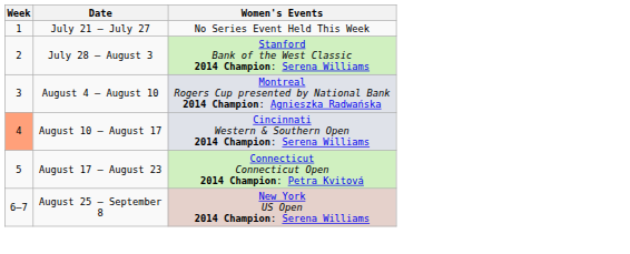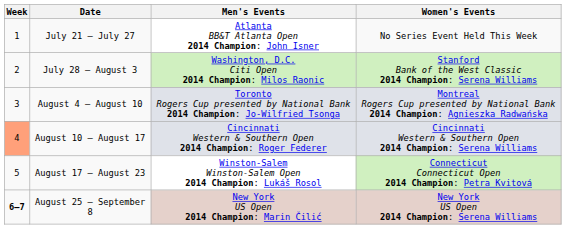+ column: Men's Events | Atlanta BB&T Atlanta Open 2014 Champion: John Isner | Washington, D.C. Citi Open 2014 Champion: Milos Raonic | Toronto Rogers Cup presented by National Bank 2014 Champion: Jo-Wilfried Tsonga | Cincinnati Western & Southern Open 2014 Champion: Roger Federer | Winston-Salem Winston-Salem Open 2014 Champion: Lukáš Rosol | New York US Open 2014 Champion: Marin Čilić
August 25 – September 8 | Week: normal -> bold
